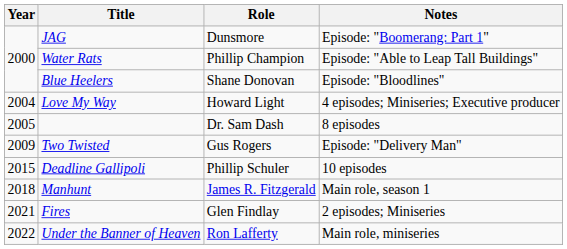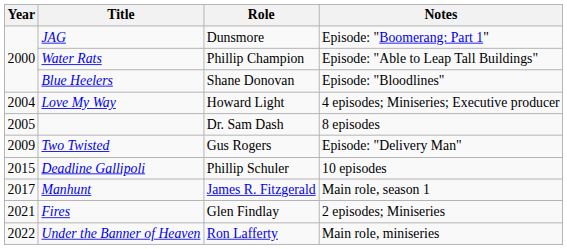Manhunt | Year: 2018 -> 2017
